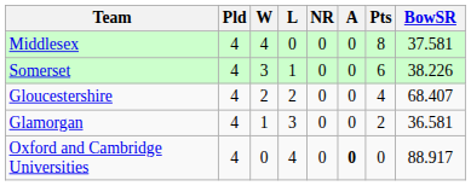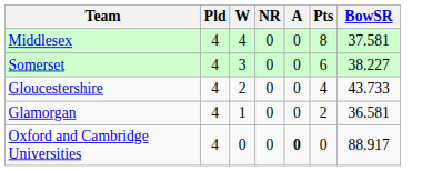- column: L | 0 | 1 | 2 | 3 | 4
Somerset | BowSR: 38.226 -> 38.227
Gloucestershire | BowSR: 68.407 -> 43.733
